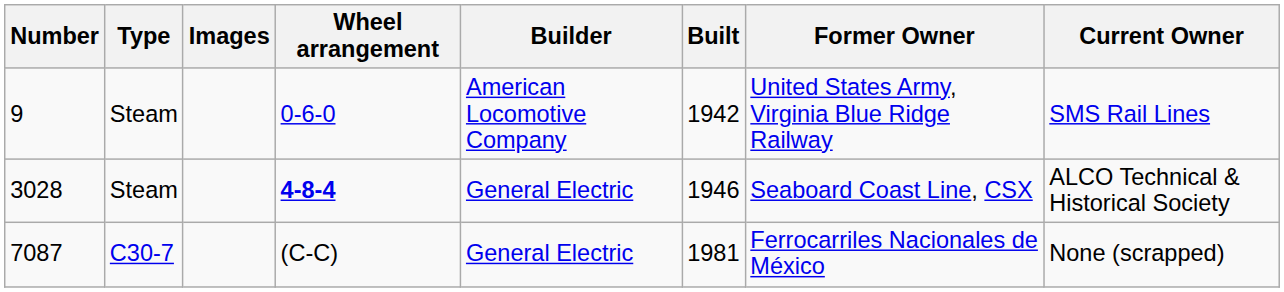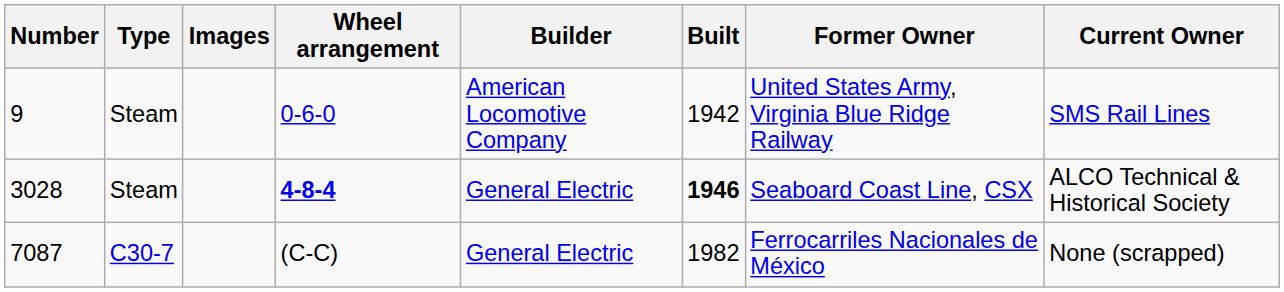3028 | Built: normal -> bold
7087 | Built: 1981 -> 1982
